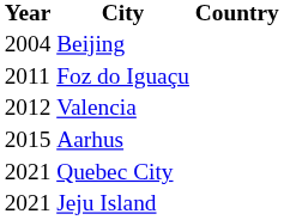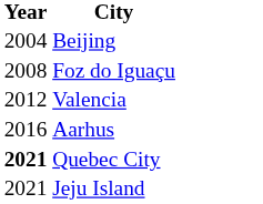- column: Country
Foz do Iguaçu | Year: 2011 -> 2008
Aarhus | Year: 2015 -> 2016
Quebec City | Year: normal -> bold
